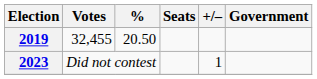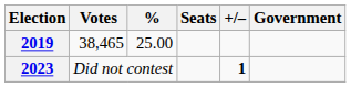2019 | Votes: 32,455 -> 38,465
2019 | %: 20.50 -> 25.00
2023 | +/–: normal -> bold
